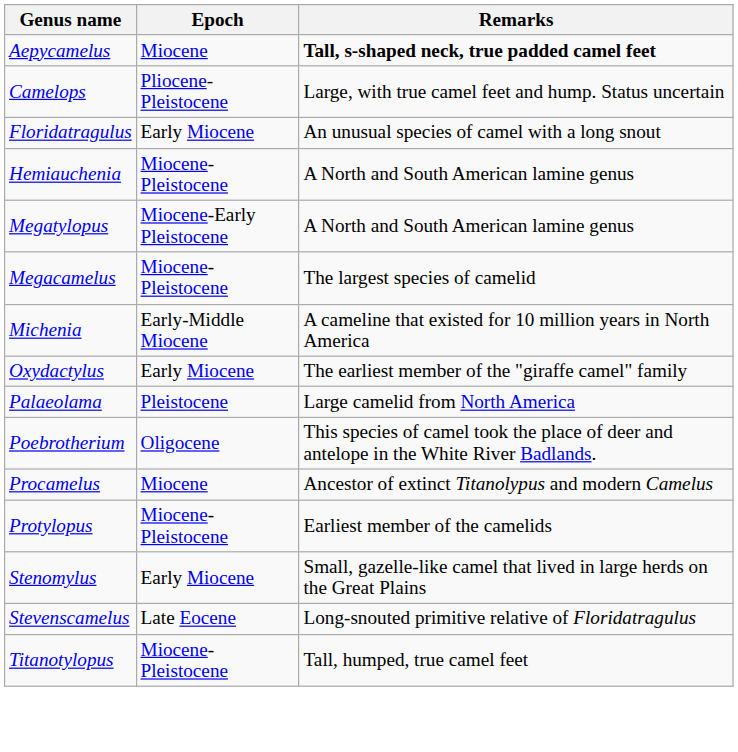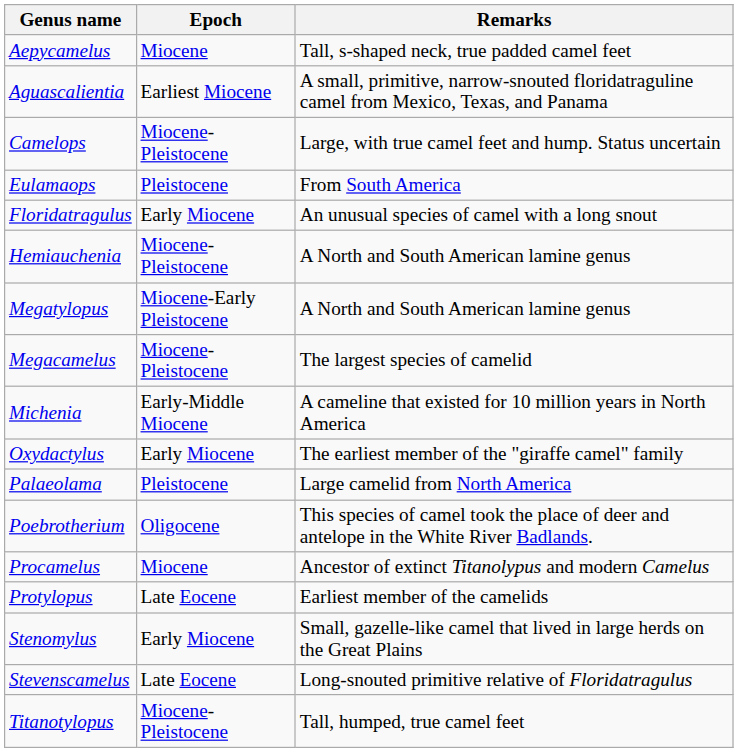Aepycamelus | Remarks: bold -> normal
+ row: Aguascalientia | Earliest Miocene | A small, primitive, narrow-snouted floridatraguline camel from Mexico, Texas, and Panama
Camelops | Epoch: Pliocene-Pleistocene -> Miocene-Pleistocene
+ row: Eulamaops | Pleistocene | From South America
Protylopus | Epoch: Miocene-Pleistocene -> Late Eocene
